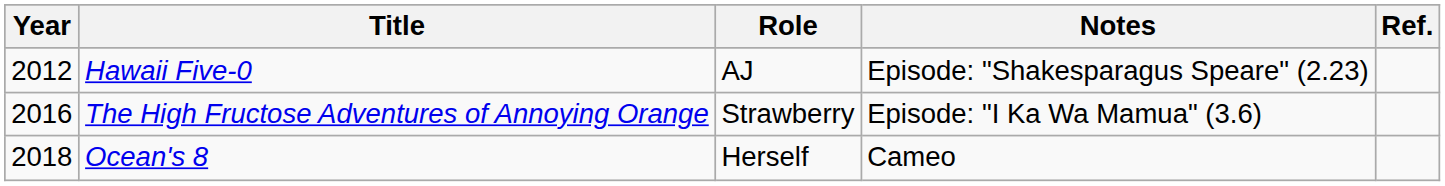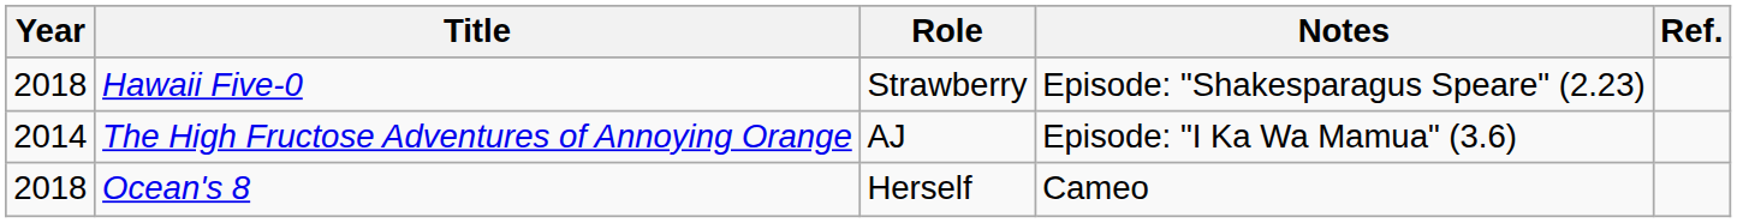Hawaii Five-0 | Year: 2012 -> 2018
Hawaii Five-0 | Role: AJ -> Strawberry
The High Fructose Adventures of Annoying Orange | Year: 2016 -> 2014
The High Fructose Adventures of Annoying Orange | Role: Strawberry -> AJ
